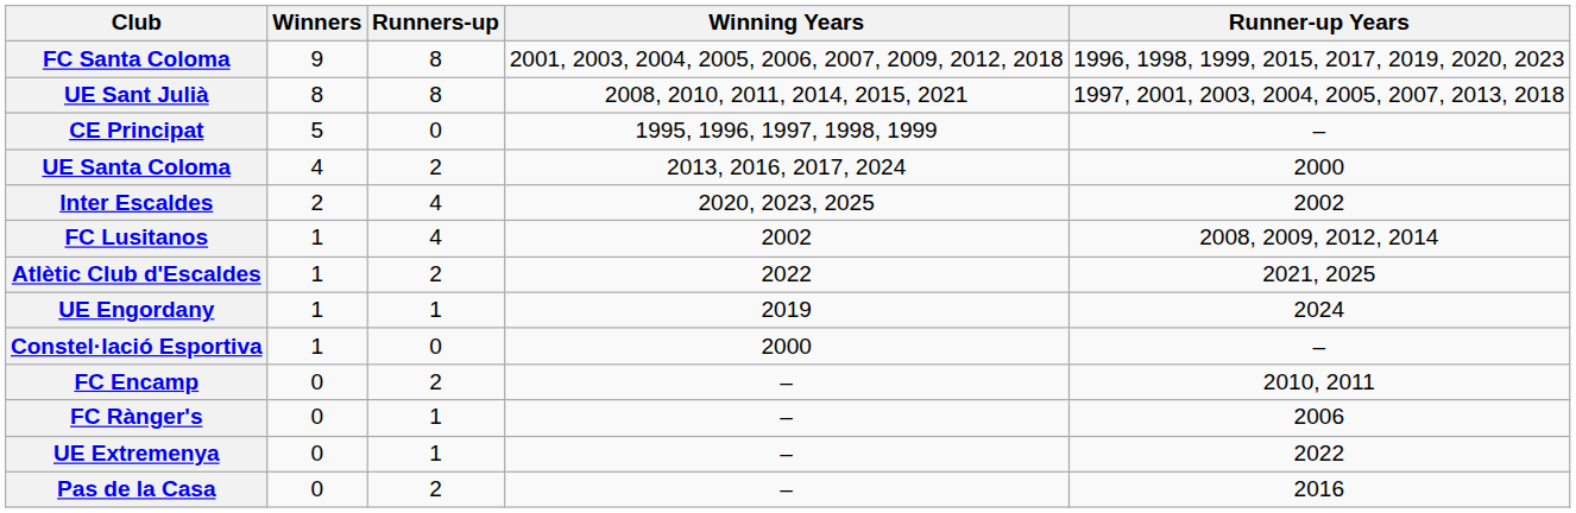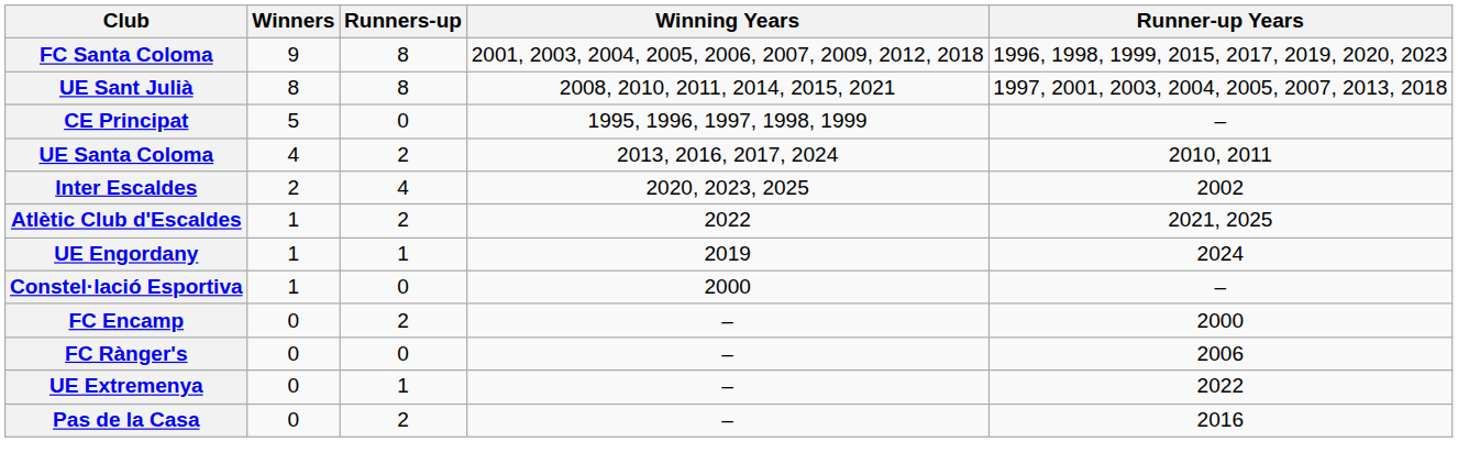UE Santa Coloma | Runner-up Years: 2000 -> 2010, 2011
- row: FC Lusitanos | 1 | 4 | 2002 | 2008, 2009, 2012, 2014
FC Encamp | Runner-up Years: 2010, 2011 -> 2000
FC Rànger's | Runners-up: 1 -> 0
